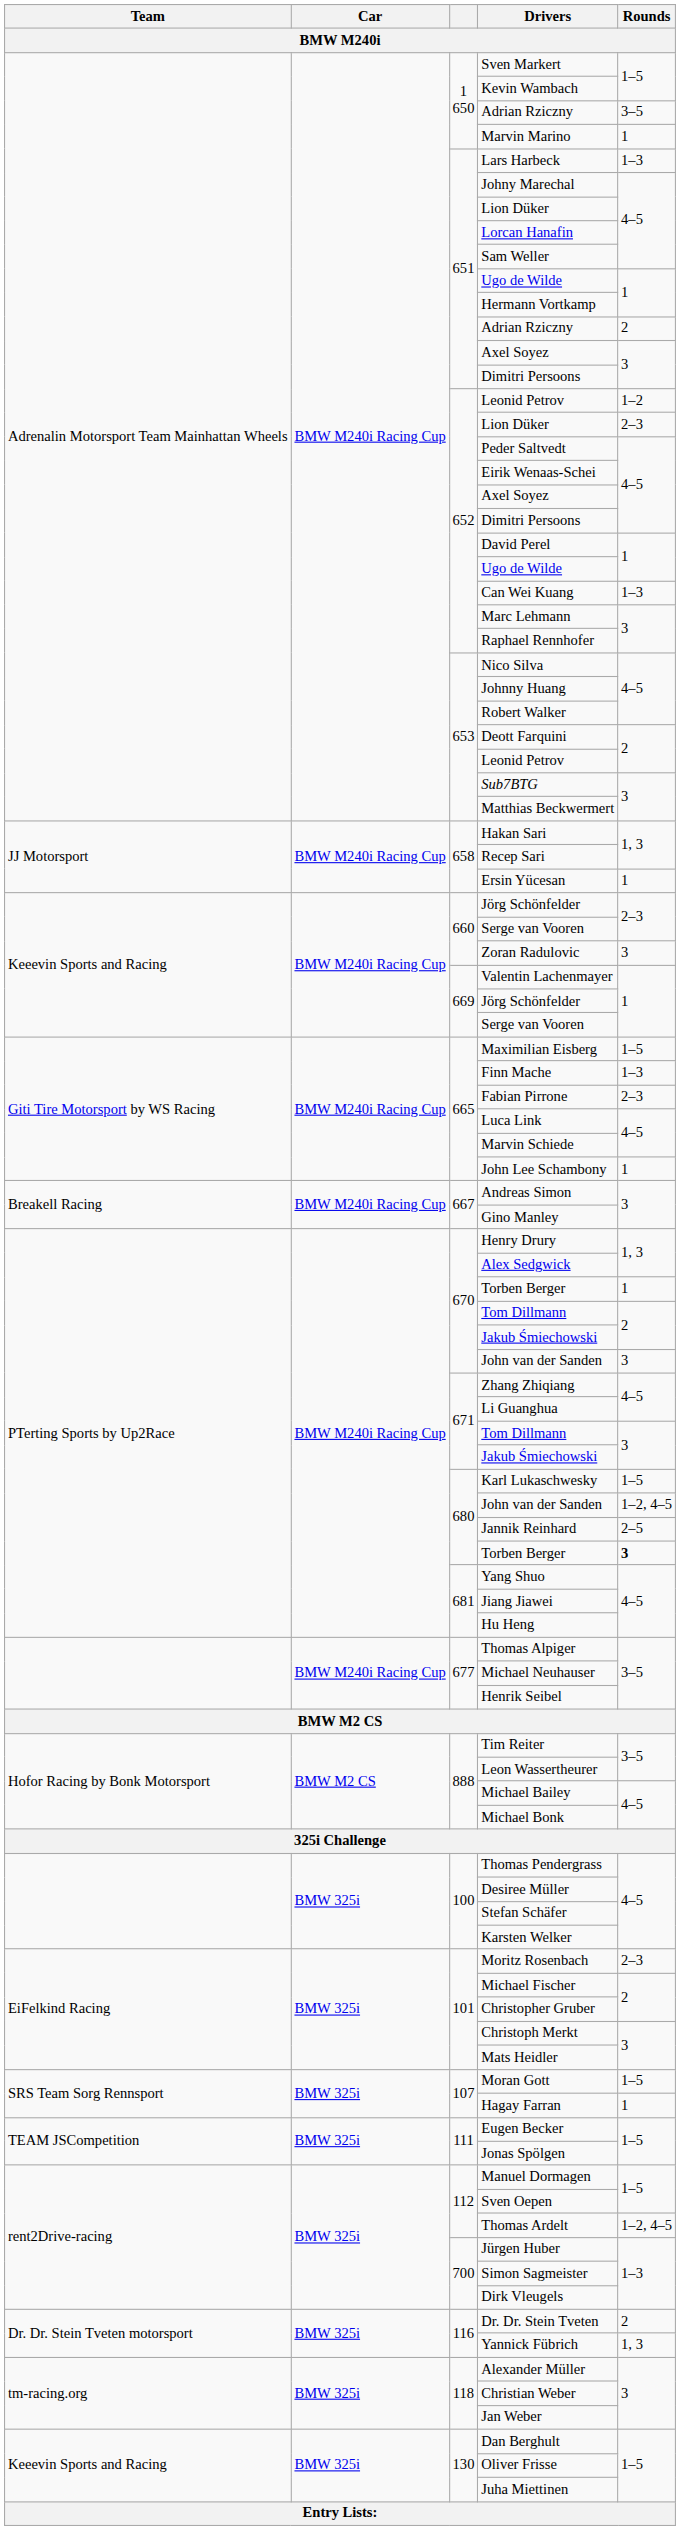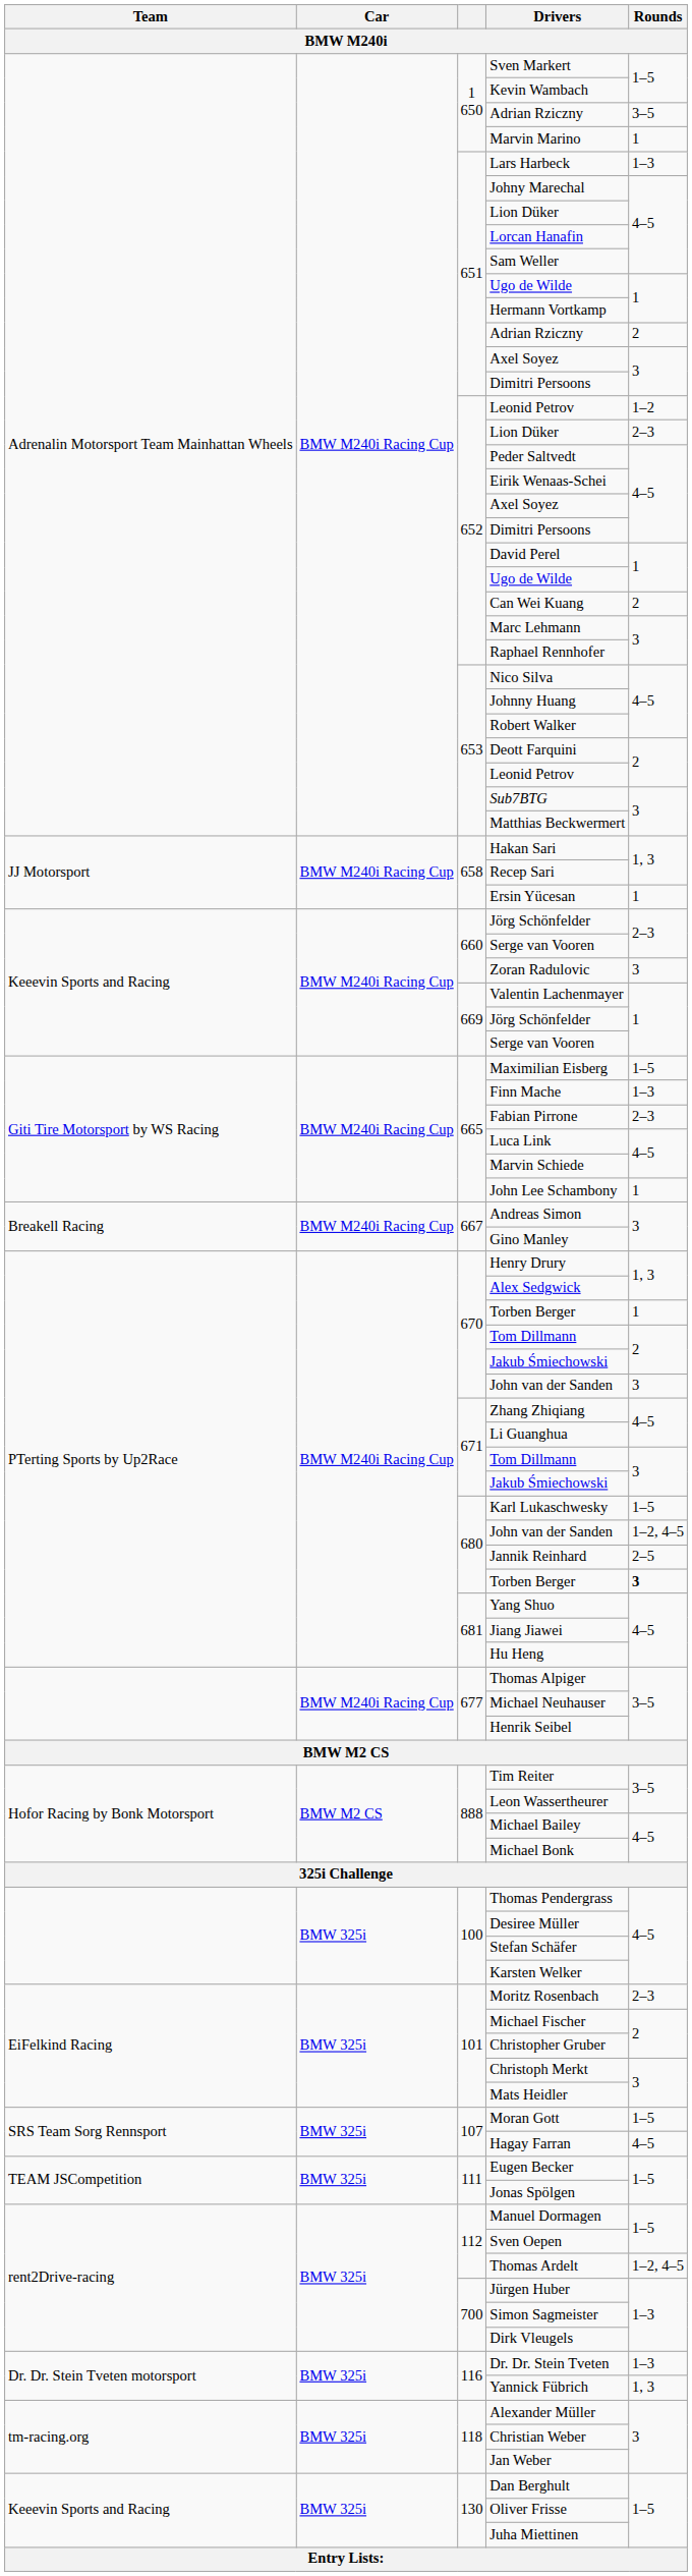Can Wei Kuang | Rounds: 1–3 -> 2
Hagay Farran | Rounds: 1 -> 4–5
Dr. Dr. Stein Tveten | Rounds: 2 -> 1–3
